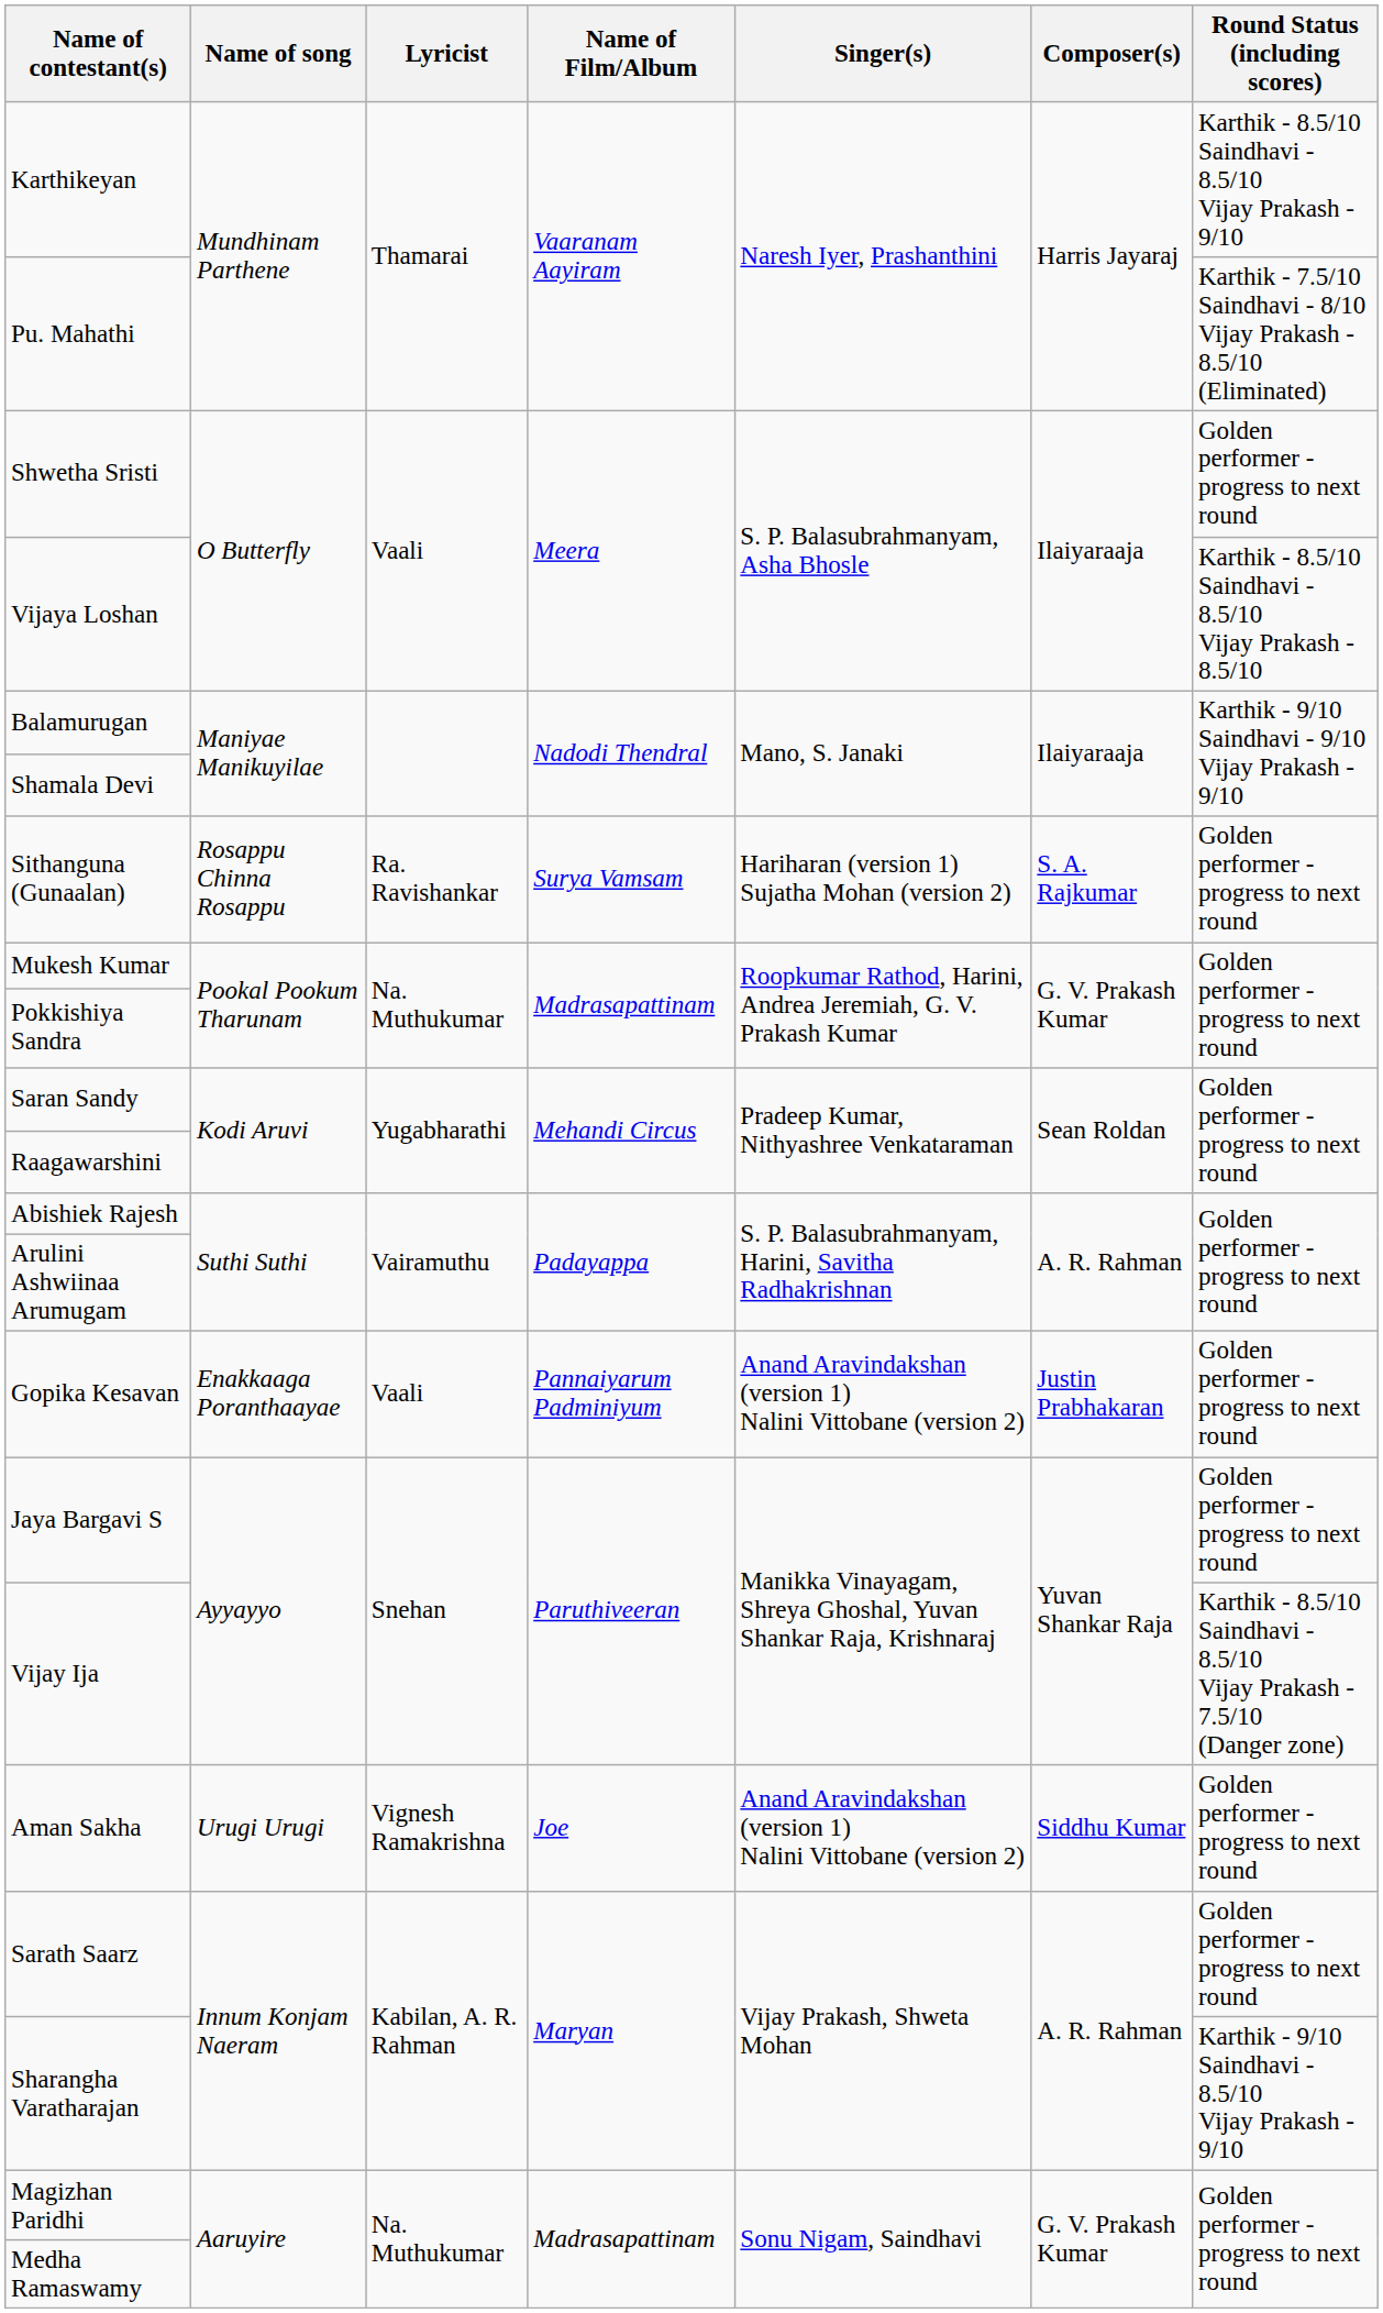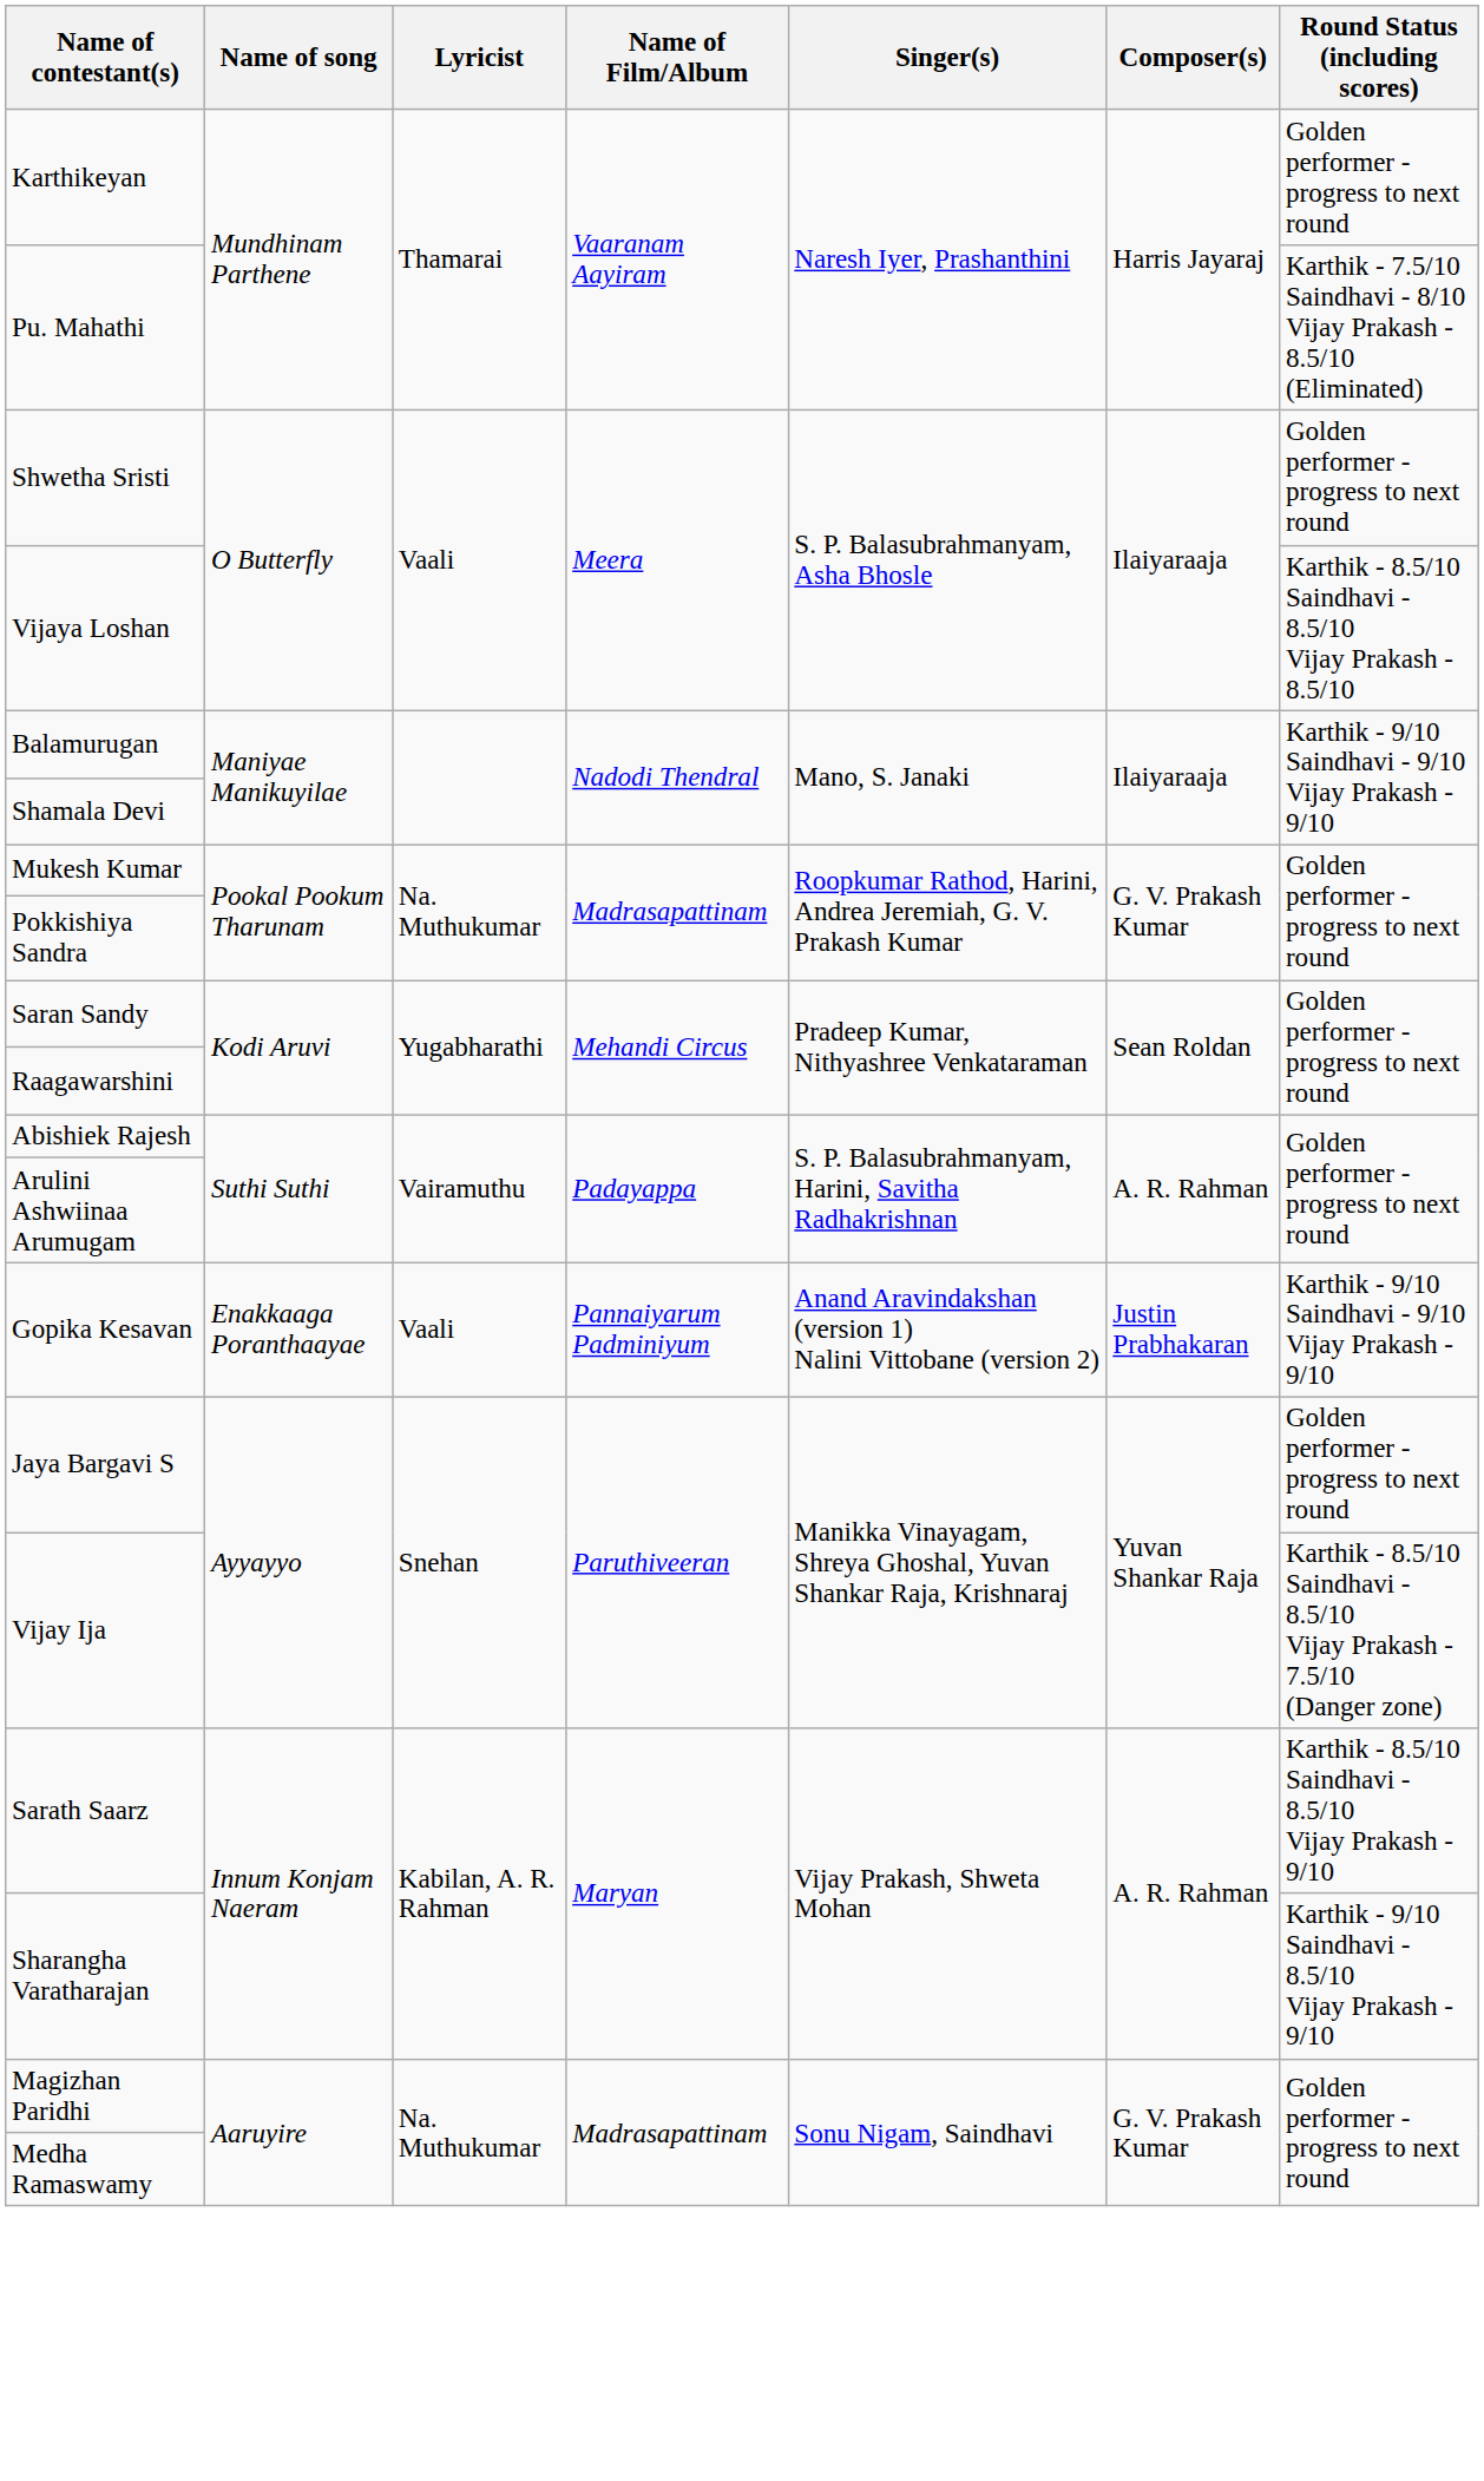Karthikeyan | Round Status (including scores): Karthik - 8.5/10 Saindhavi - 8.5/10 Vijay Prakash - 9/10 -> Golden performer - progress to next round
- row: Sithanguna (Gunaalan) | Rosappu Chinna Rosappu | Ra. Ravishankar | Surya Vamsam | Hariharan (version 1) Sujatha Mohan (version 2) | S. A. Rajkumar | Golden performer - progress to next round
Gopika Kesavan | Round Status (including scores): Golden performer - progress to next round -> Karthik - 9/10 Saindhavi - 9/10 Vijay Prakash - 9/10
- row: Aman Sakha | Urugi Urugi | Vignesh Ramakrishna | Joe | Anand Aravindakshan (version 1) Nalini Vittobane (version 2) | Siddhu Kumar | Golden performer - progress to next round
Sarath Saarz | Round Status (including scores): Golden performer - progress to next round -> Karthik - 8.5/10 Saindhavi - 8.5/10 Vijay Prakash - 9/10
